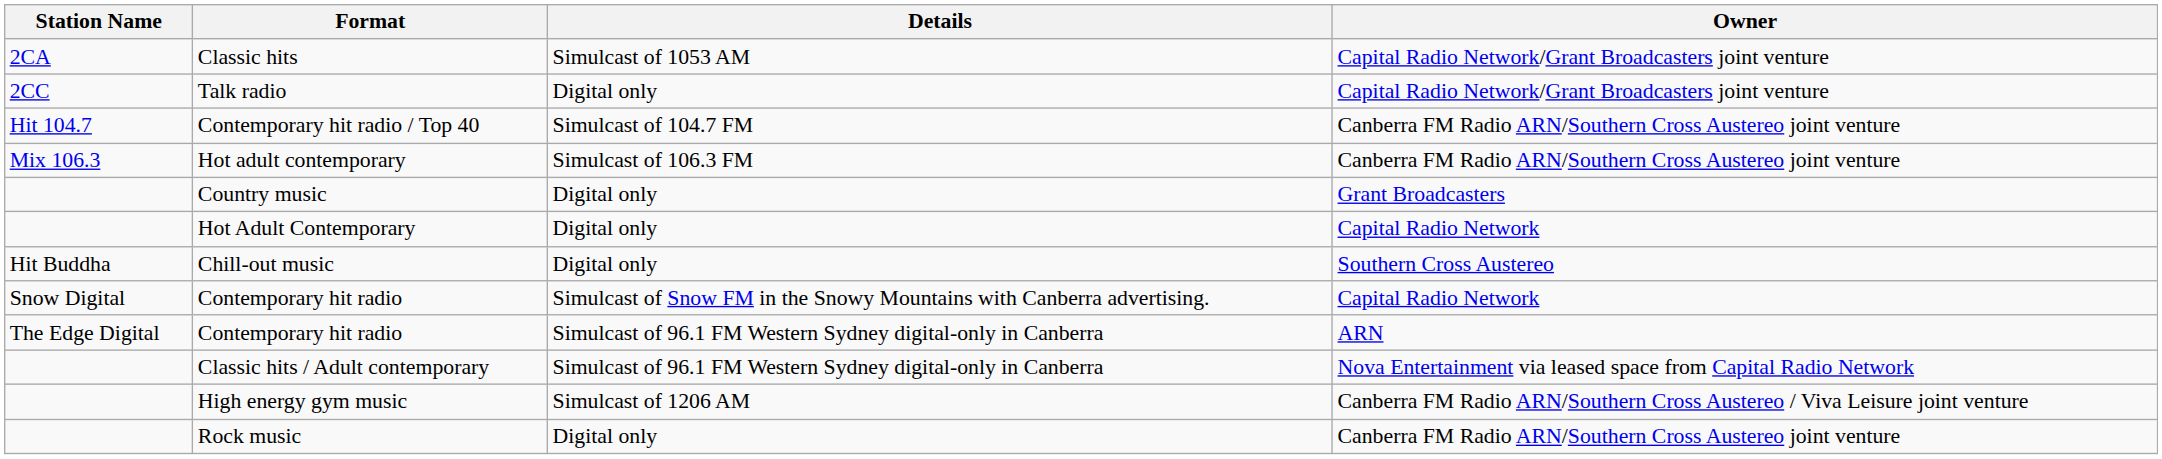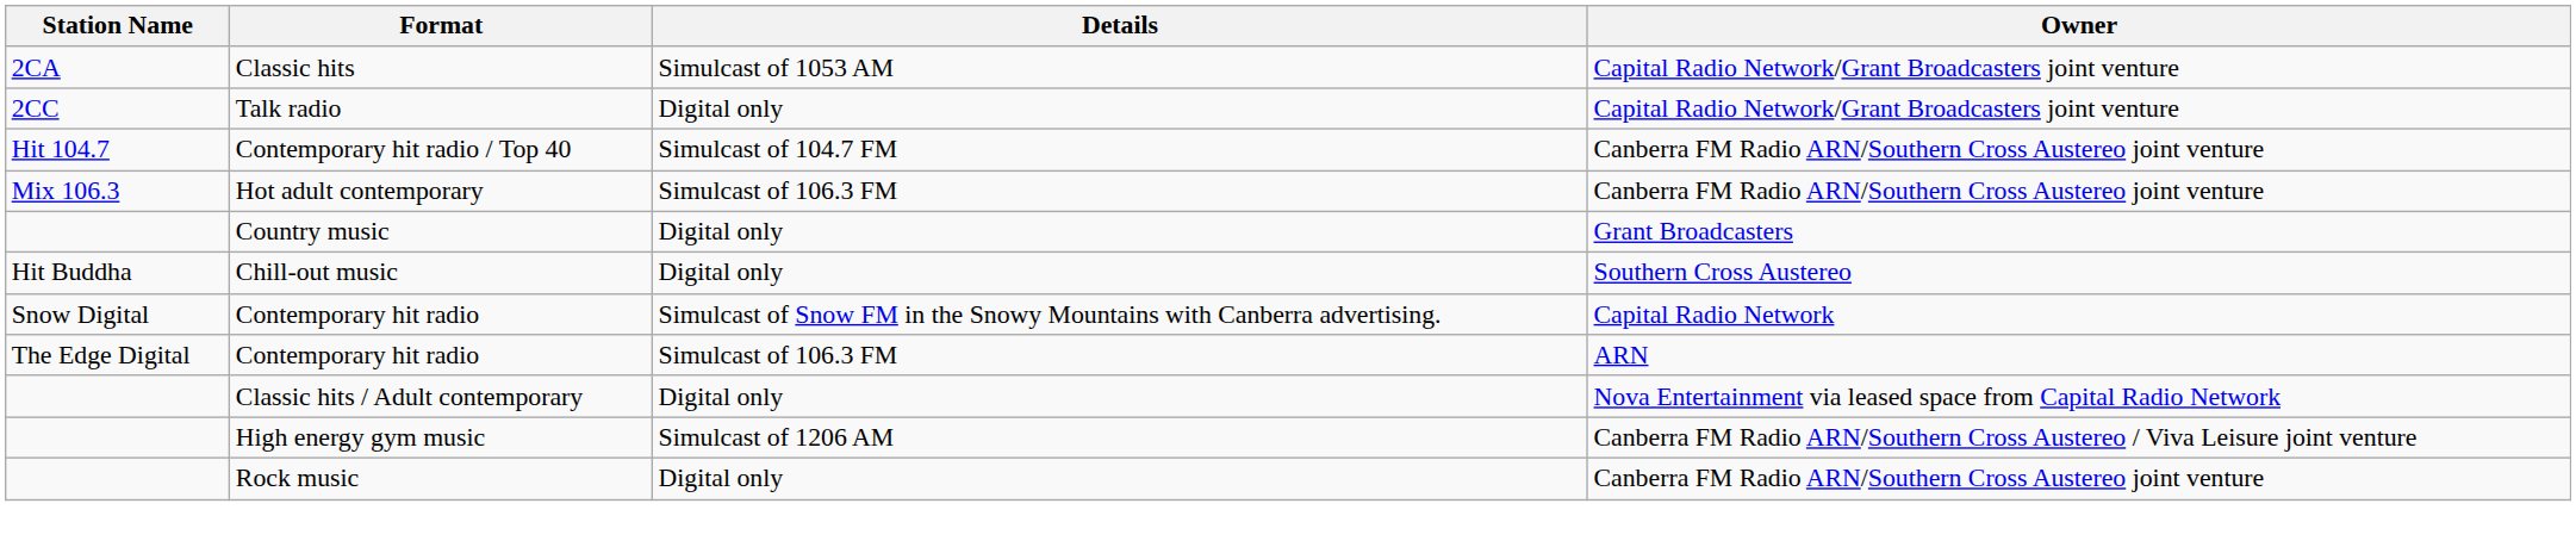- row: Hot Adult Contemporary | Digital only | Capital Radio Network
The Edge Digital / Contemporary hit radio | Details: Simulcast of 96.1 FM Western Sydney digital-only in Canberra -> Simulcast of 106.3 FM
Classic hits / Adult contemporary | Details: Simulcast of 96.1 FM Western Sydney digital-only in Canberra -> Digital only
